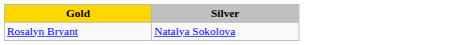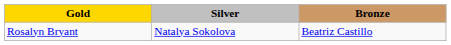+ column: Bronze | Beatriz Castillo
